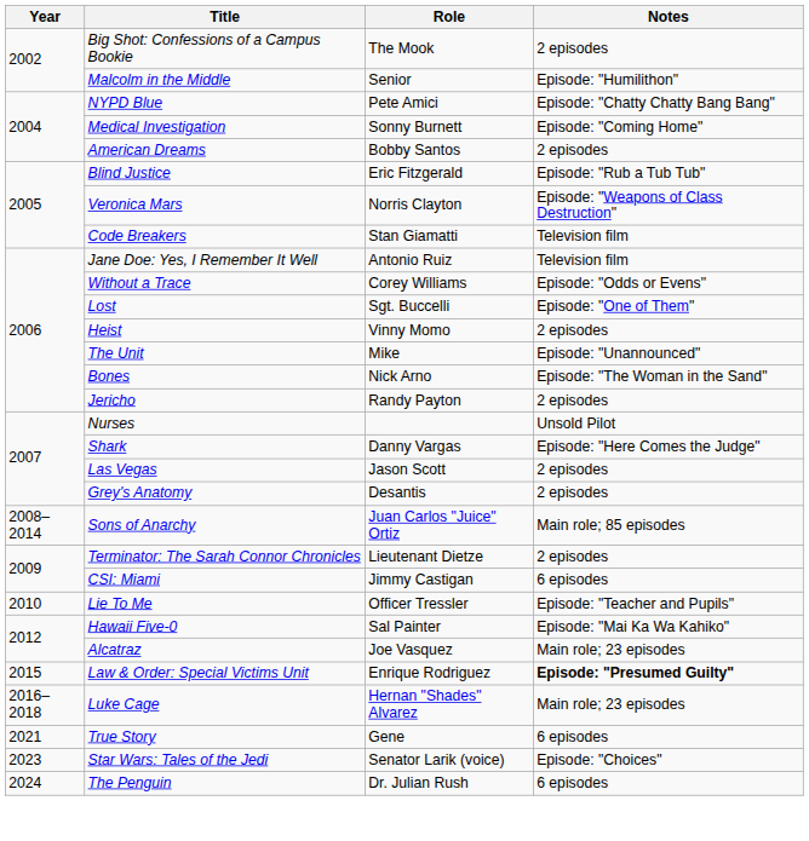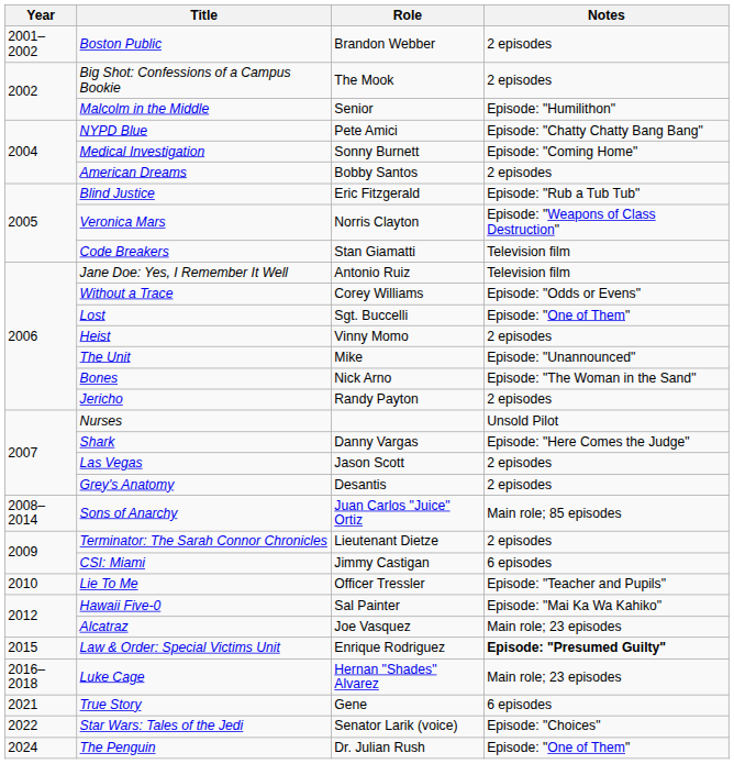+ row: 2001–2002 | Boston Public | Brandon Webber | 2 episodes
Star Wars: Tales of the Jedi | Year: 2023 -> 2022
The Penguin | Notes: 6 episodes -> Episode: "One of Them"
